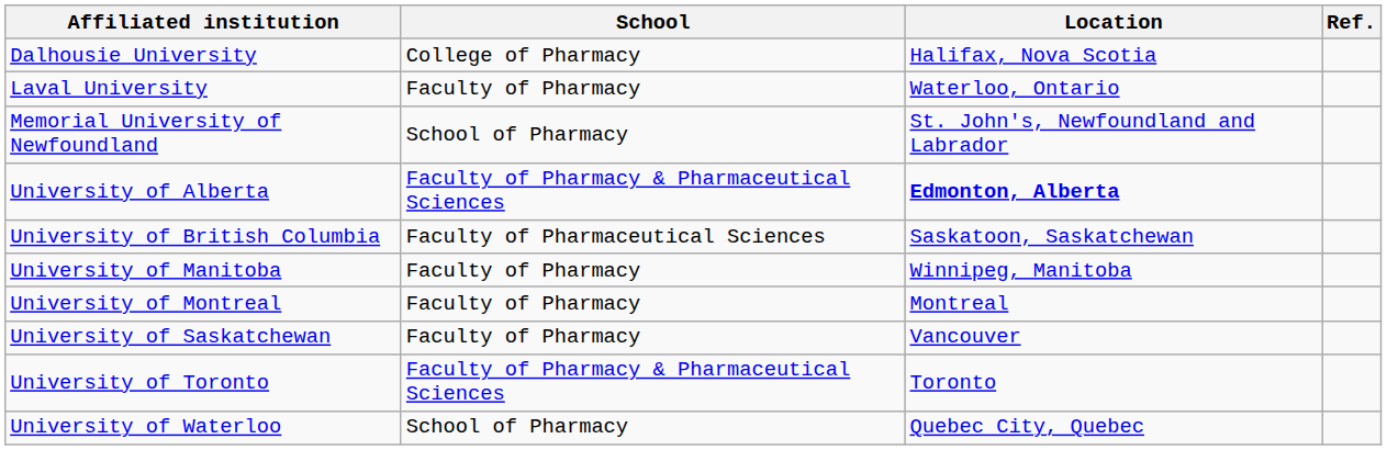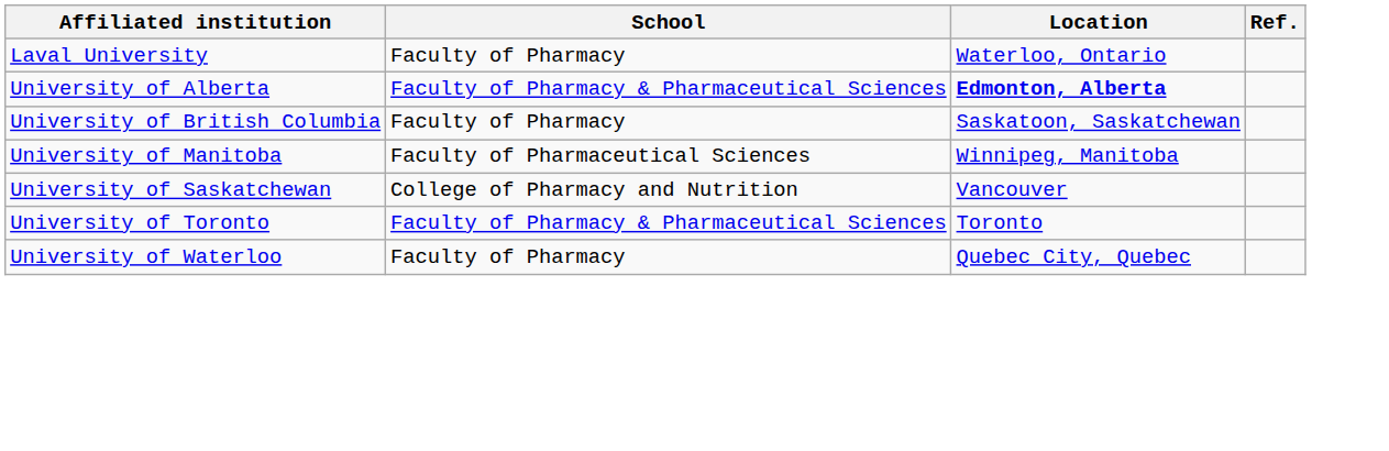- row: Dalhousie University | College of Pharmacy | Halifax, Nova Scotia
- row: Memorial University of Newfoundland | School of Pharmacy | St. John's, Newfoundland and Labrador
University of British Columbia | School: Faculty of Pharmaceutical Sciences -> Faculty of Pharmacy
University of Manitoba | School: Faculty of Pharmacy -> Faculty of Pharmaceutical Sciences
- row: University of Montreal | Faculty of Pharmacy | Montreal
University of Saskatchewan | School: Faculty of Pharmacy -> College of Pharmacy and Nutrition
University of Waterloo | School: School of Pharmacy -> Faculty of Pharmacy
